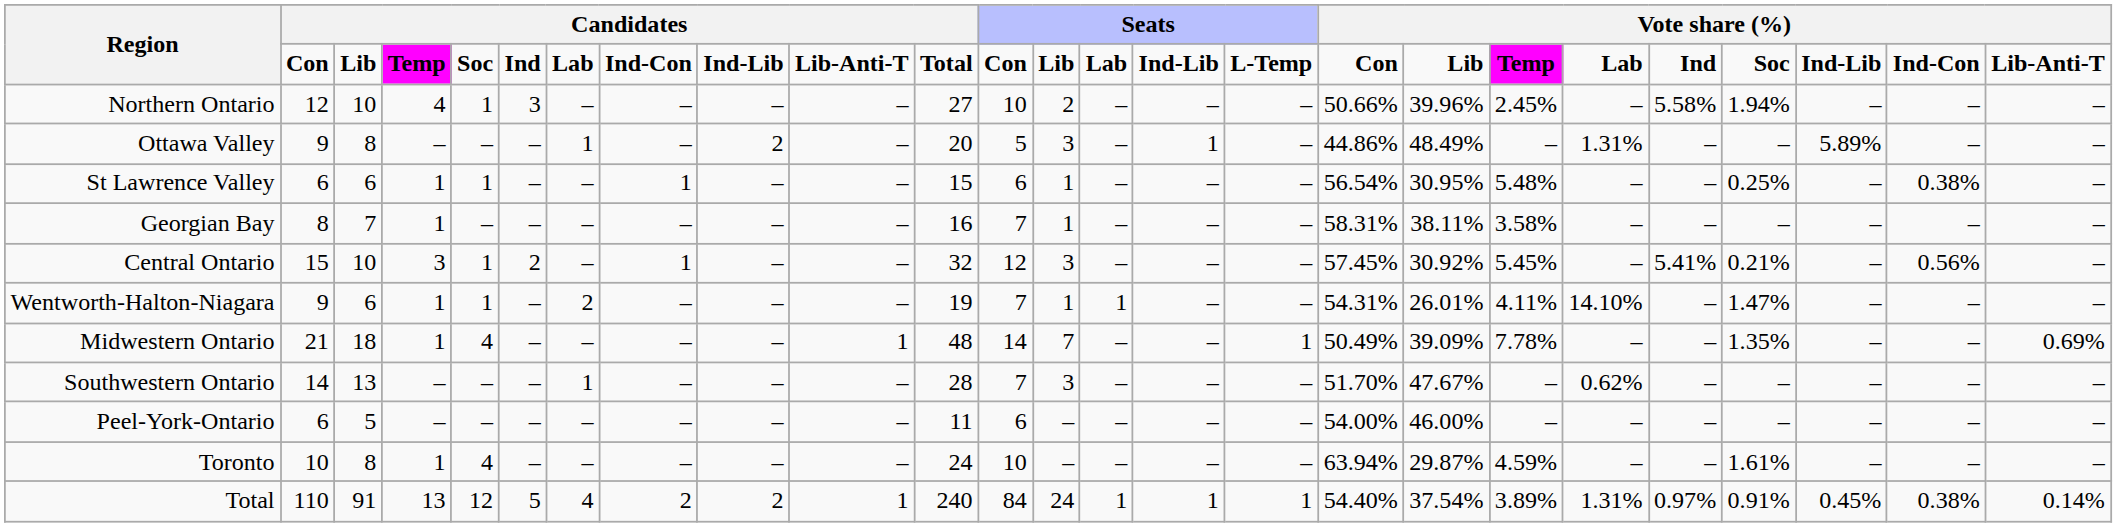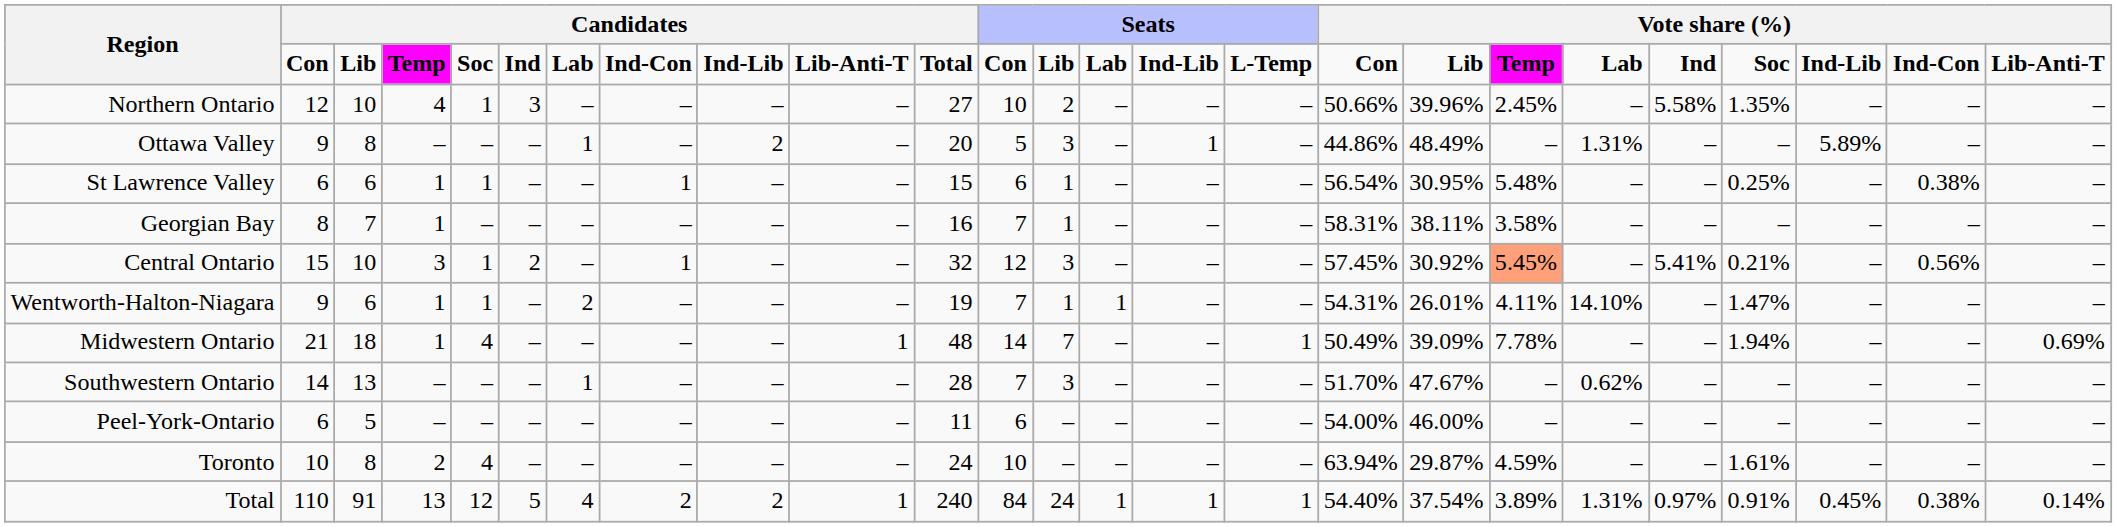Northern Ontario | column 22: 1.94% -> 1.35%
Central Ontario | column 19: no background -> lightsalmon background
Midwestern Ontario | column 22: 1.35% -> 1.94%
Toronto | column 4: 1 -> 2
